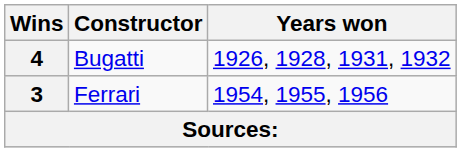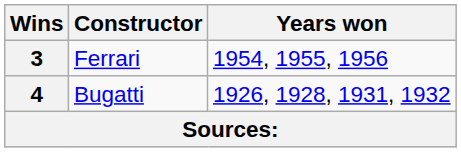rows swapped: 4 <-> 3
